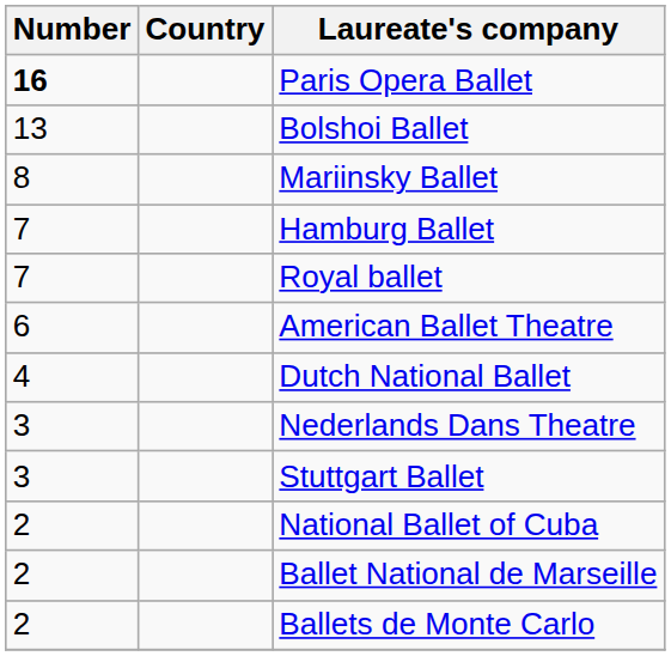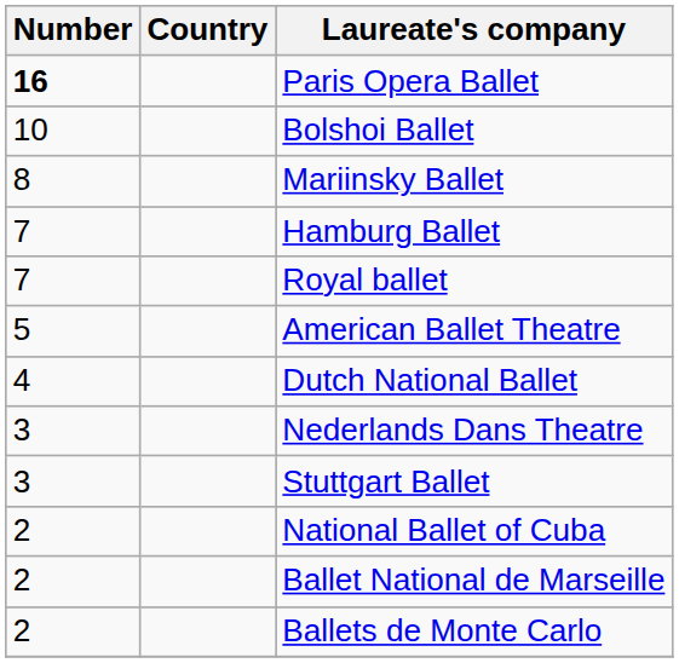Bolshoi Ballet | Number: 13 -> 10
American Ballet Theatre | Number: 6 -> 5
